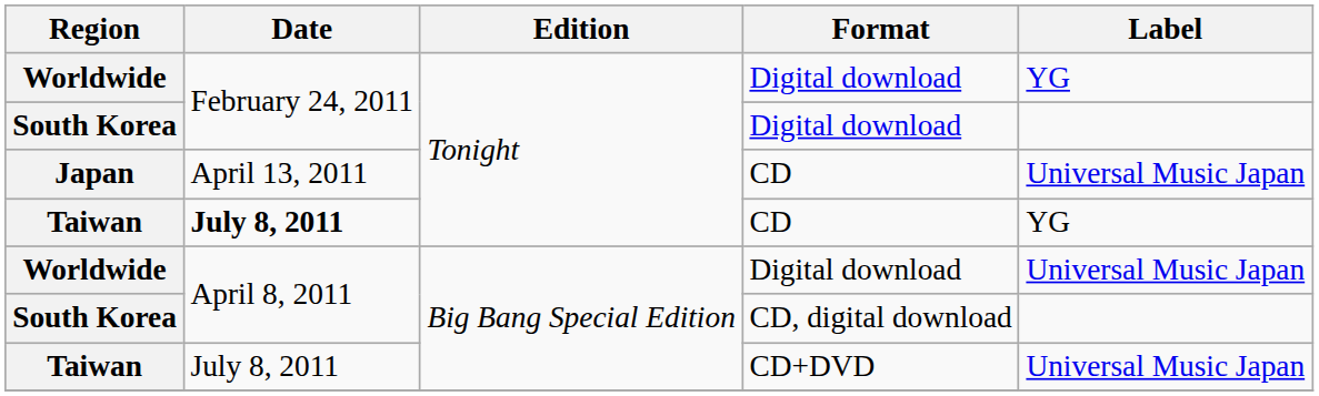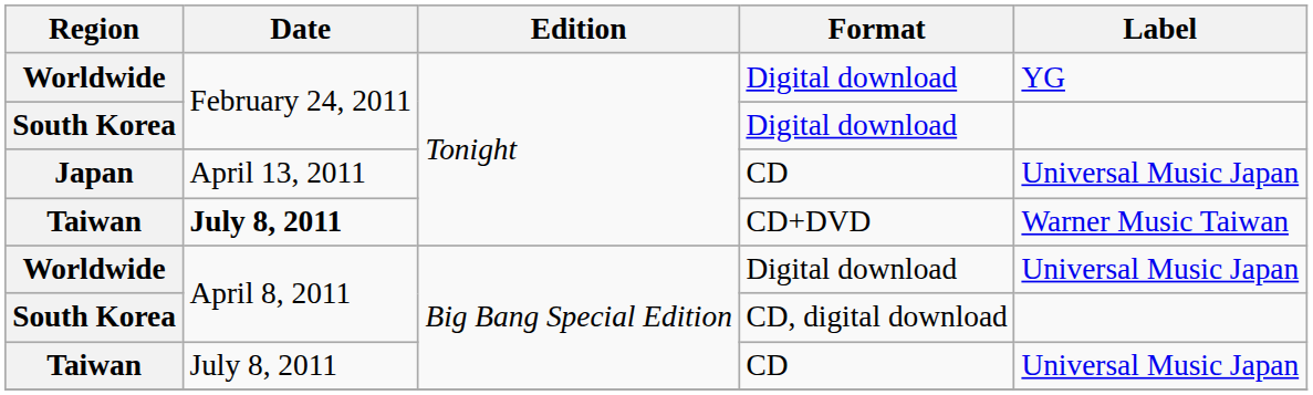Taiwan / Tonight | Format: CD -> CD+DVD
Taiwan / Tonight | Label: YG -> Warner Music Taiwan
Taiwan / Big Bang Special Edition | Format: CD+DVD -> CD
